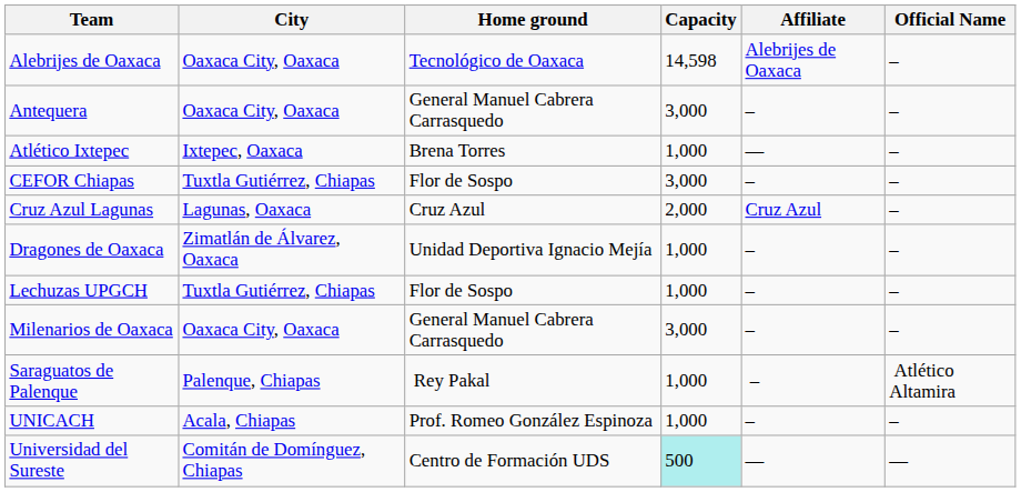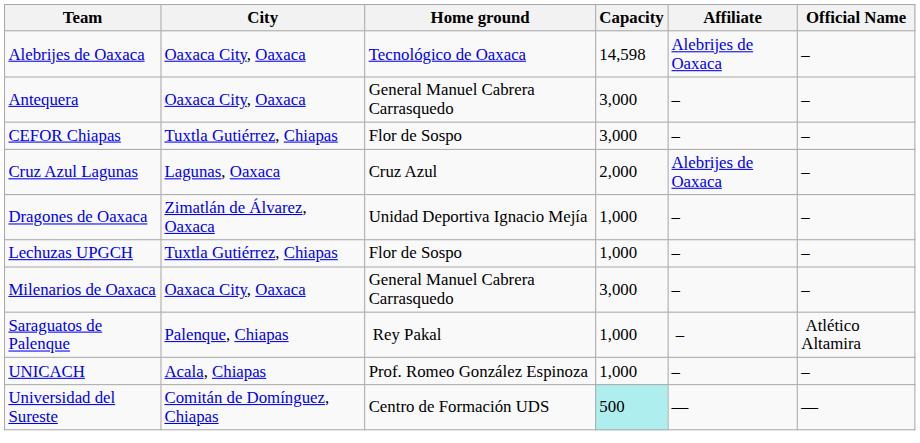- row: Atlético Ixtepec | Ixtepec, Oaxaca | Brena Torres | 1,000 | — | –
Cruz Azul Lagunas | Affiliate: Cruz Azul -> Alebrijes de Oaxaca
